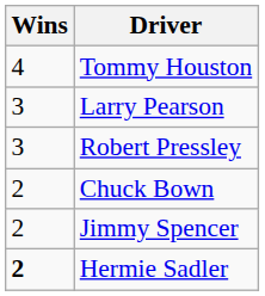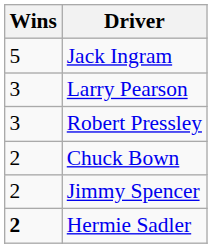+ row: 5 | Jack Ingram
- row: 4 | Tommy Houston
